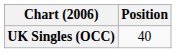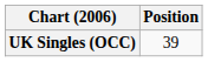UK Singles (OCC) | Position: 40 -> 39
